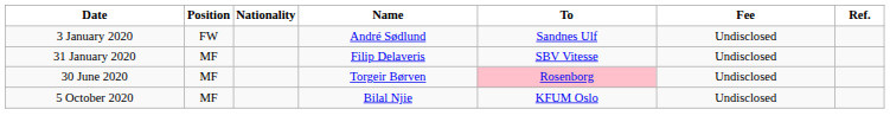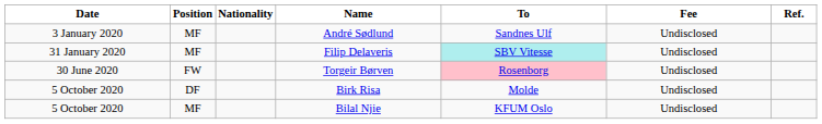André Sødlund | Position: FW -> MF
Filip Delaveris | To: no background -> paleturquoise background
Torgeir Børven | Position: MF -> FW
+ row: 5 October 2020 | DF | Birk Risa | Molde | Undisclosed
